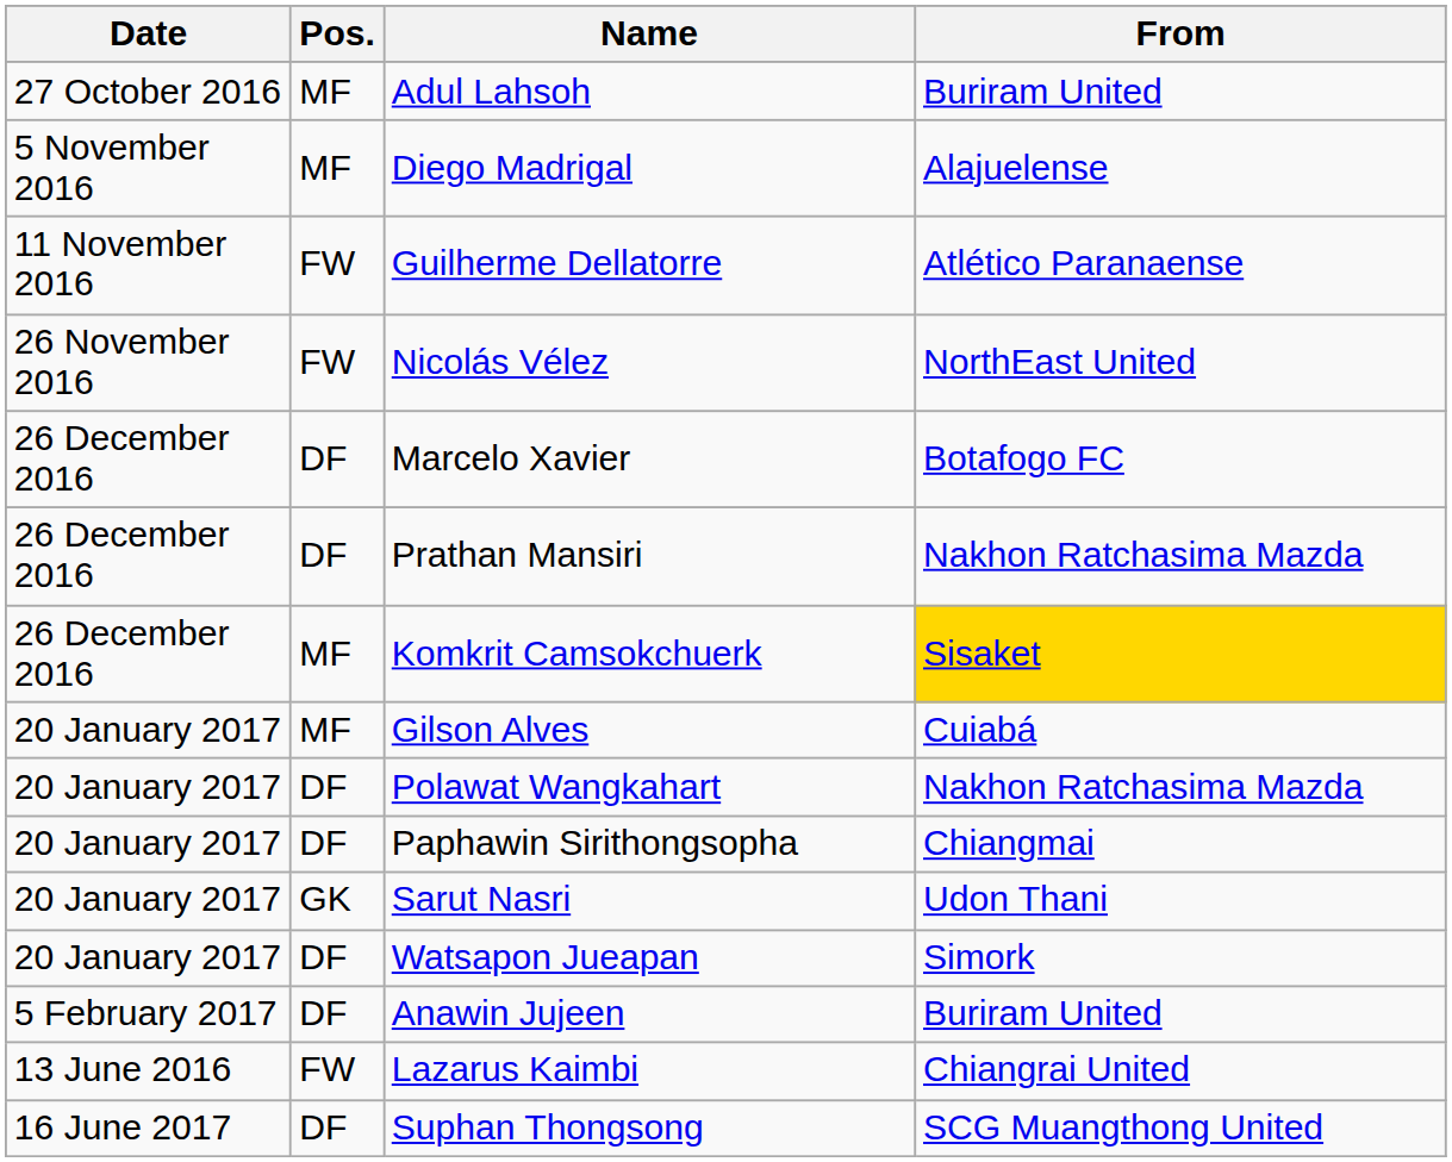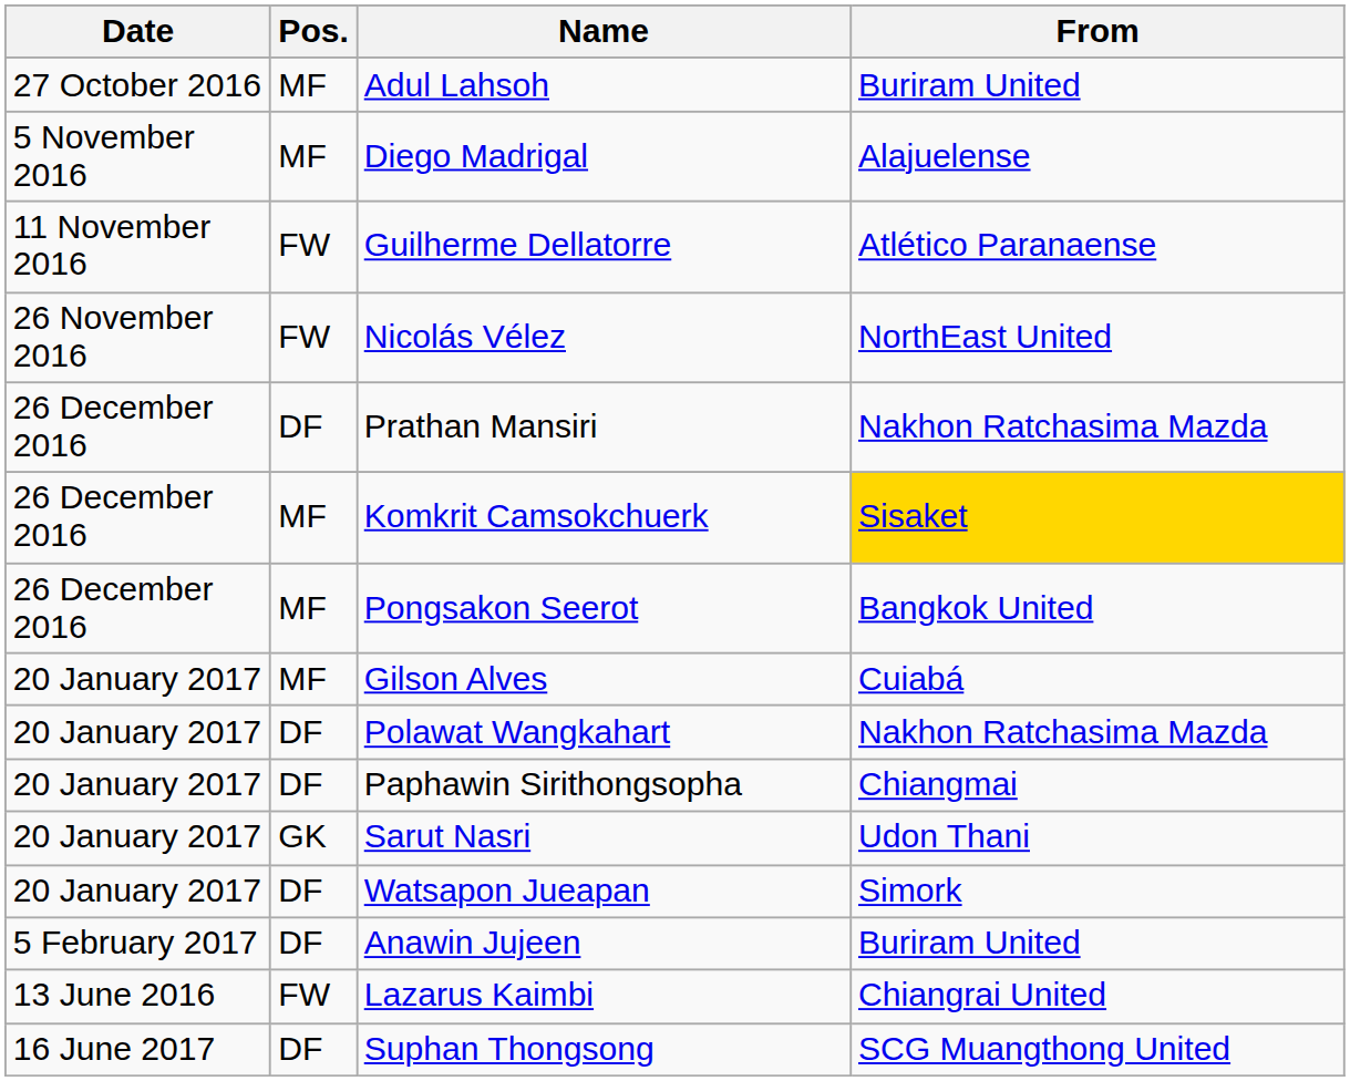- row: 26 December 2016 | DF | Marcelo Xavier | Botafogo FC
+ row: 26 December 2016 | MF | Pongsakon Seerot | Bangkok United
